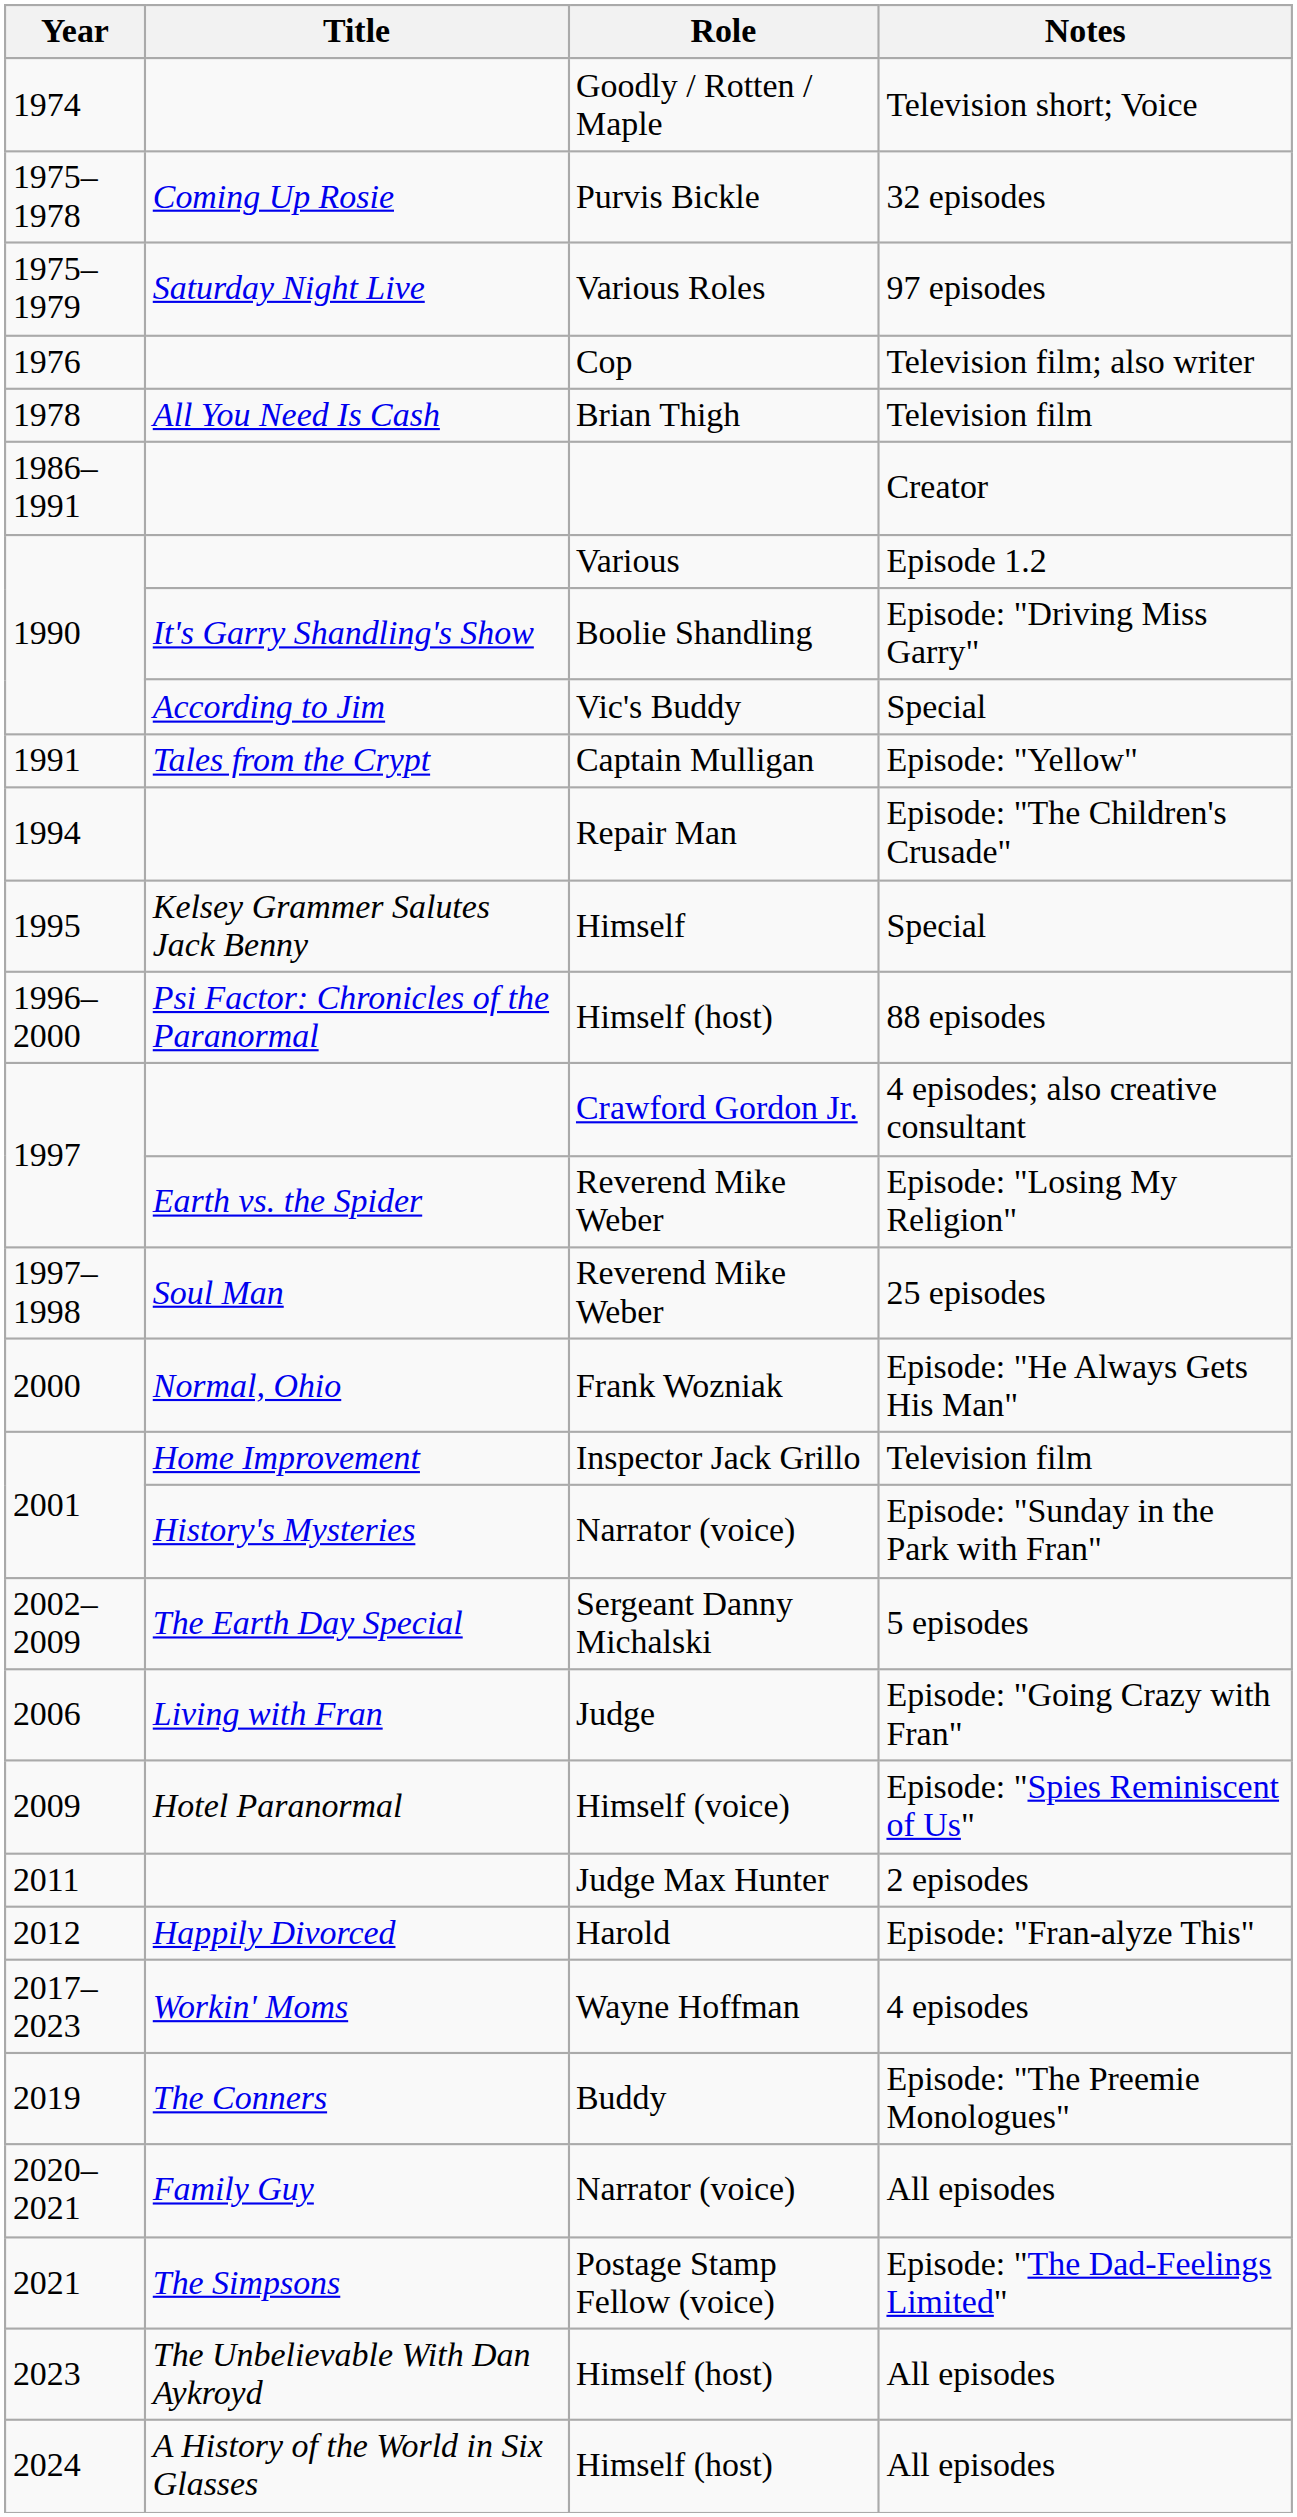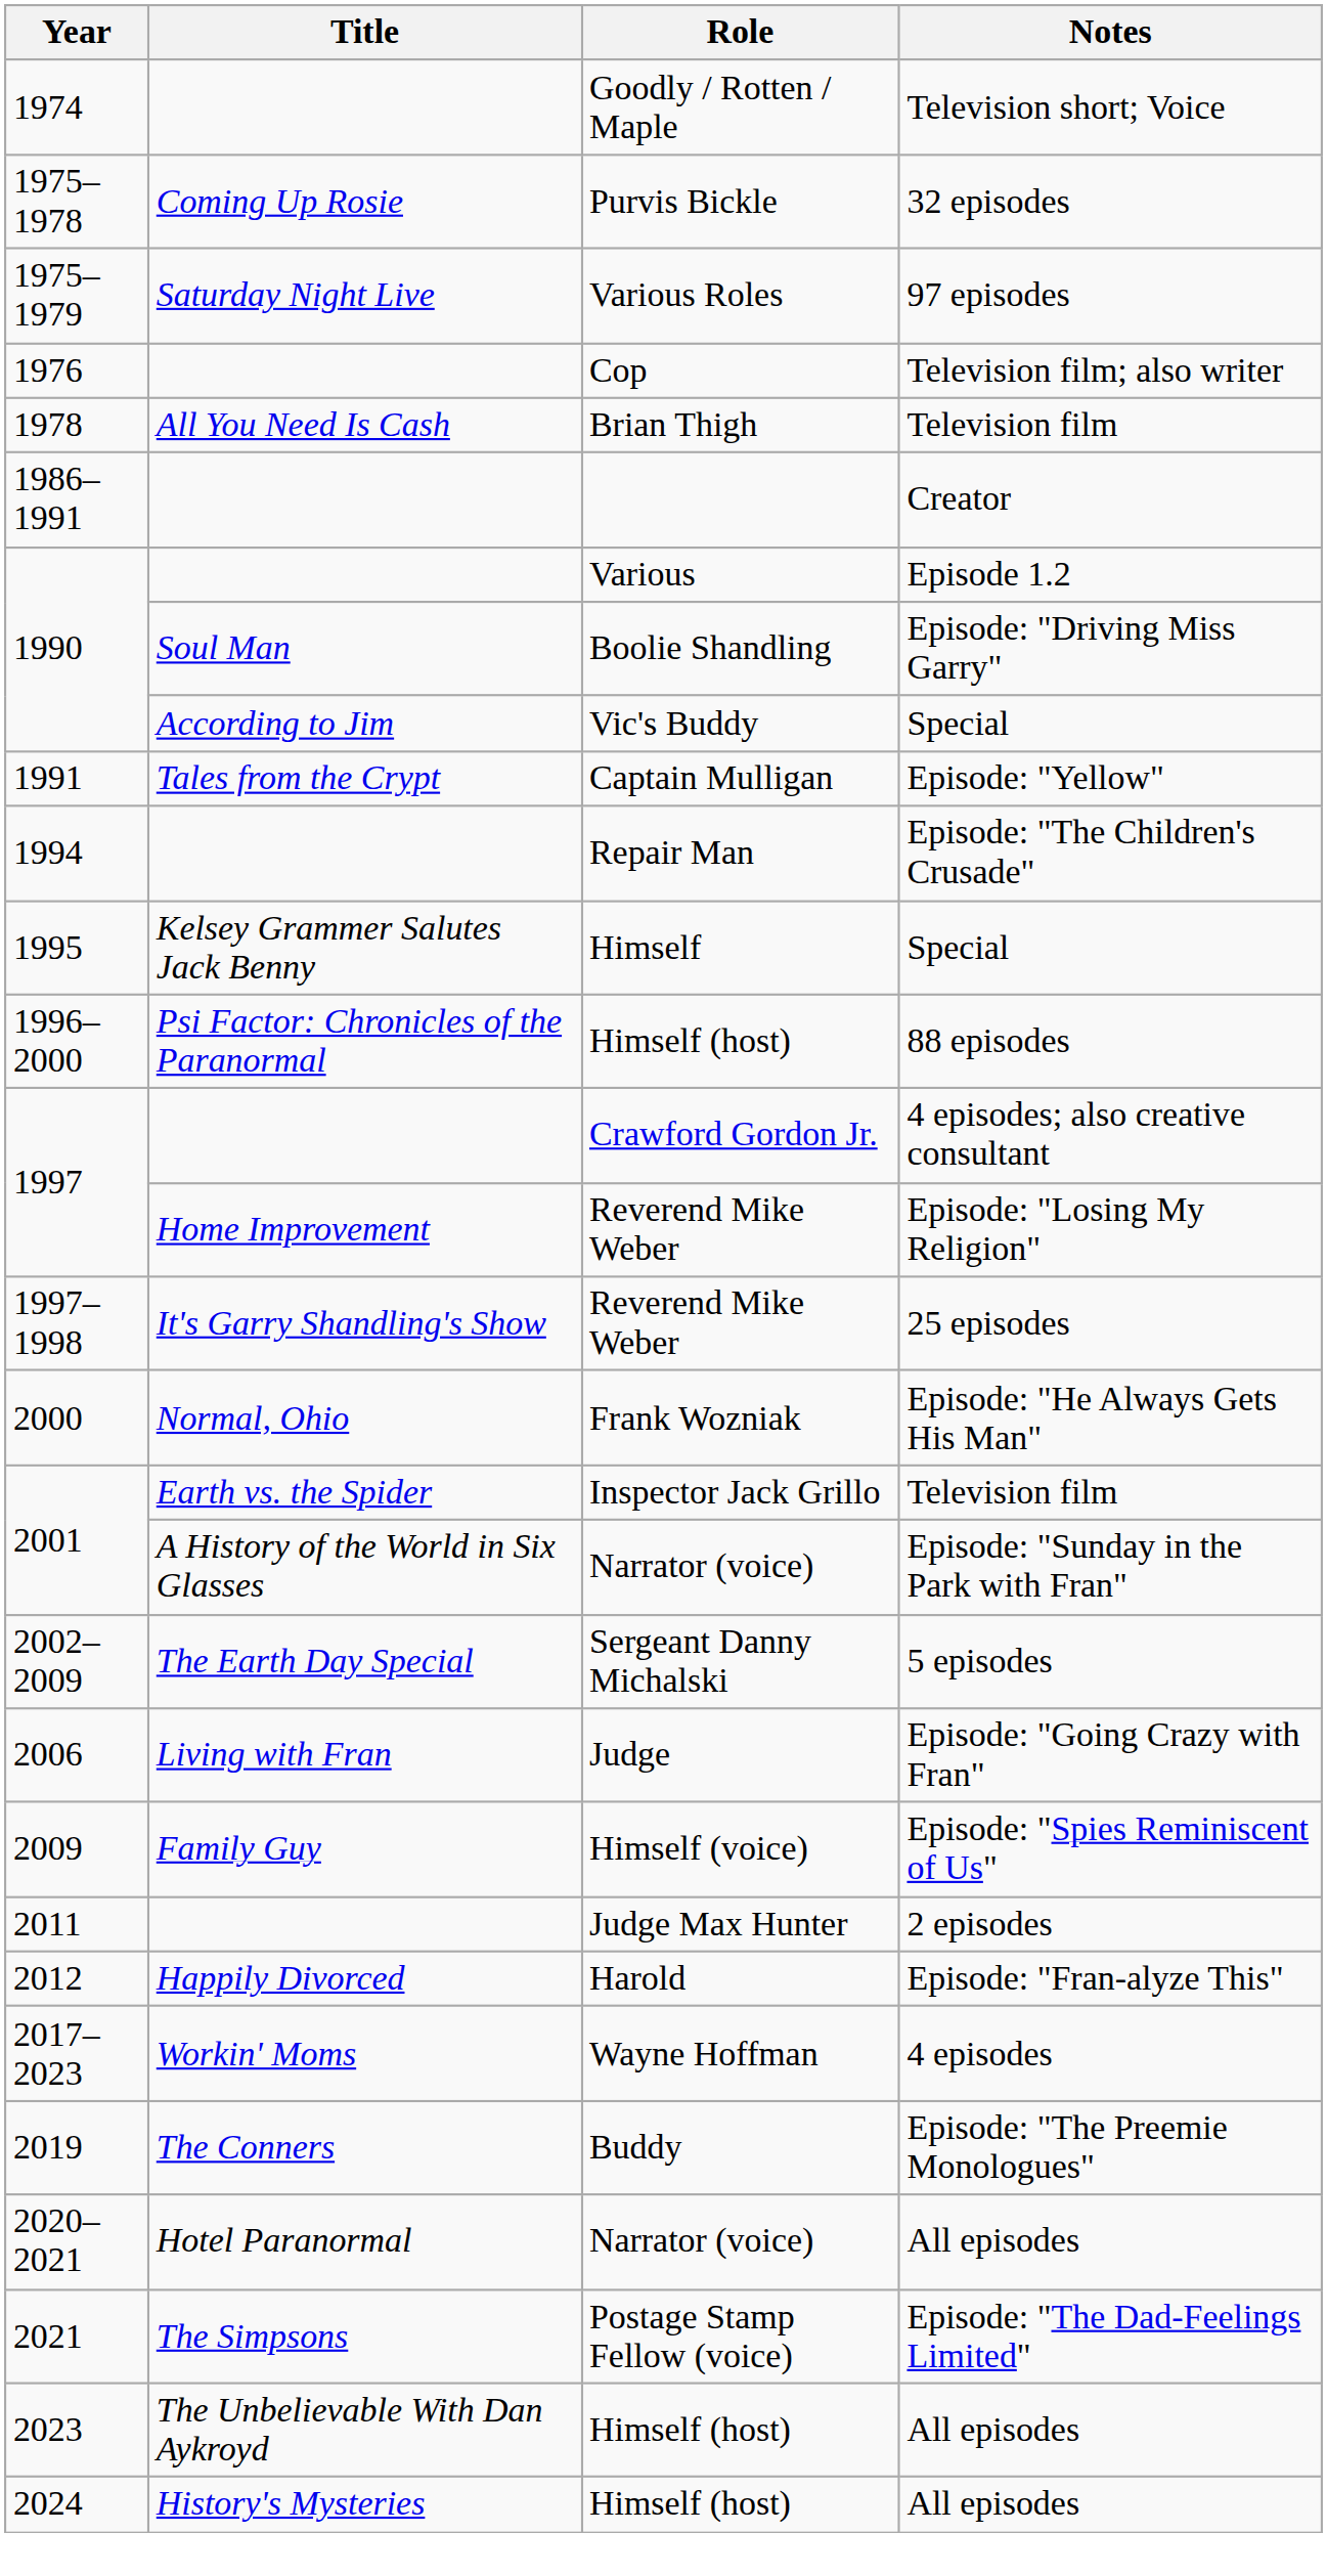1990 / Boolie Shandling | Title: It's Garry Shandling's Show -> Soul Man
1997 / Reverend Mike Weber | Title: Earth vs. the Spider -> Home Improvement
1997–1998 | Title: Soul Man -> It's Garry Shandling's Show
2001 / Inspector Jack Grillo | Title: Home Improvement -> Earth vs. the Spider
2001 / Narrator (voice) | Title: History's Mysteries -> A History of the World in Six Glasses
2009 | Title: Hotel Paranormal -> Family Guy
2020–2021 | Title: Family Guy -> Hotel Paranormal
2024 | Title: A History of the World in Six Glasses -> History's Mysteries
